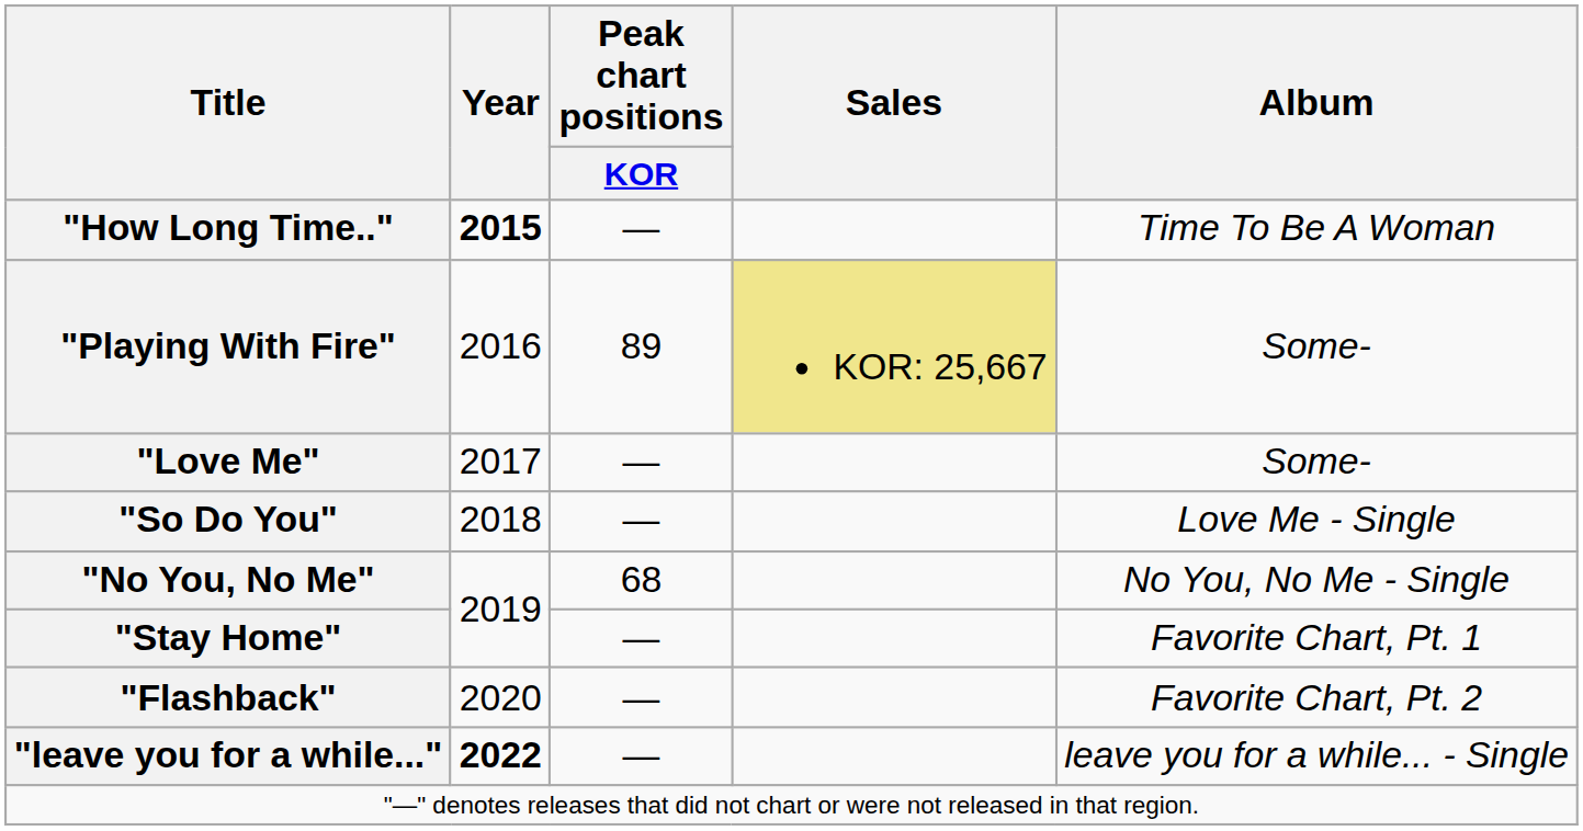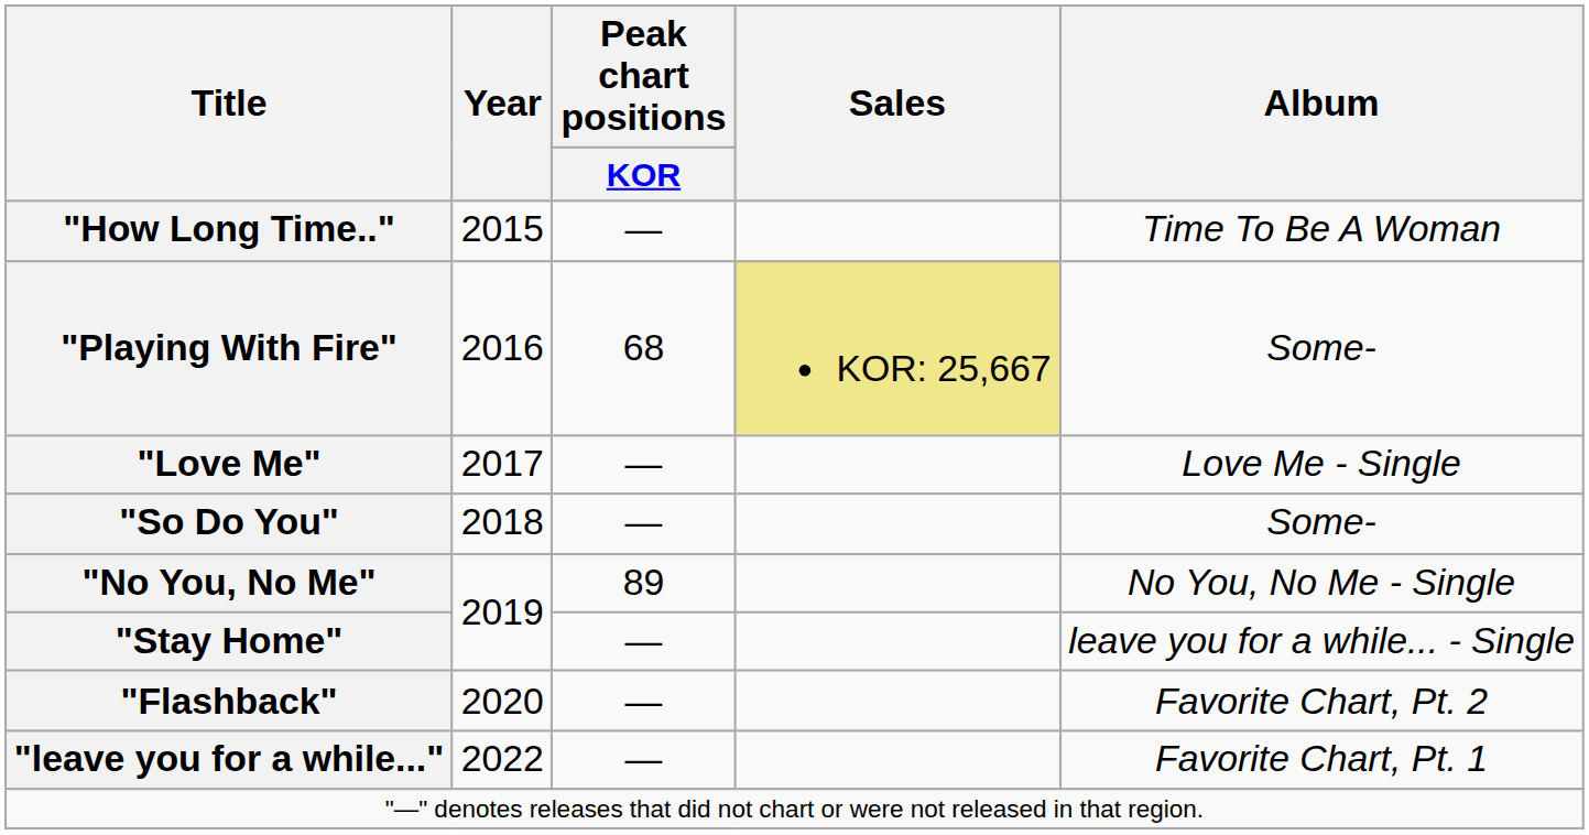"How Long Time.." | Year: bold -> normal
"Playing With Fire" | Peak chart positions / KOR: 89 -> 68
"Love Me" | Album: Some- -> Love Me - Single
"So Do You" | Album: Love Me - Single -> Some-
"No You, No Me" | Peak chart positions / KOR: 68 -> 89
"Stay Home" | Album: Favorite Chart, Pt. 1 -> leave you for a while... - Single
"leave you for a while..." | Year: bold -> normal
"leave you for a while..." | Album: leave you for a while... - Single -> Favorite Chart, Pt. 1
